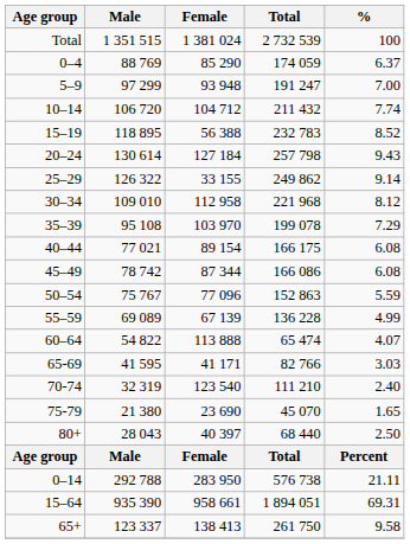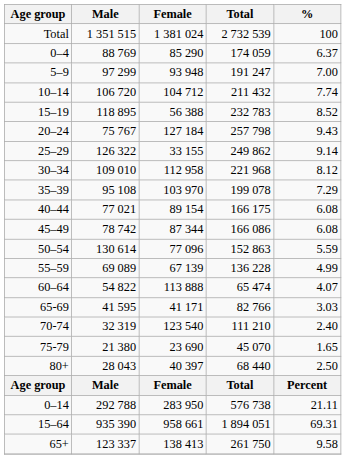20–24 | Male: 130 614 -> 75 767
50–54 | Male: 75 767 -> 130 614
